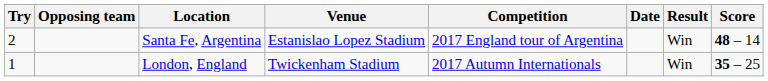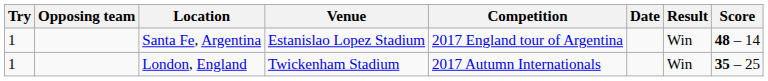Santa Fe, Argentina | Try: 2 -> 1
